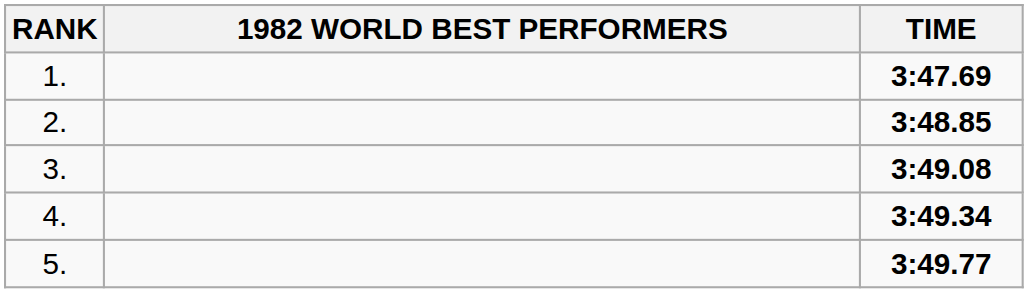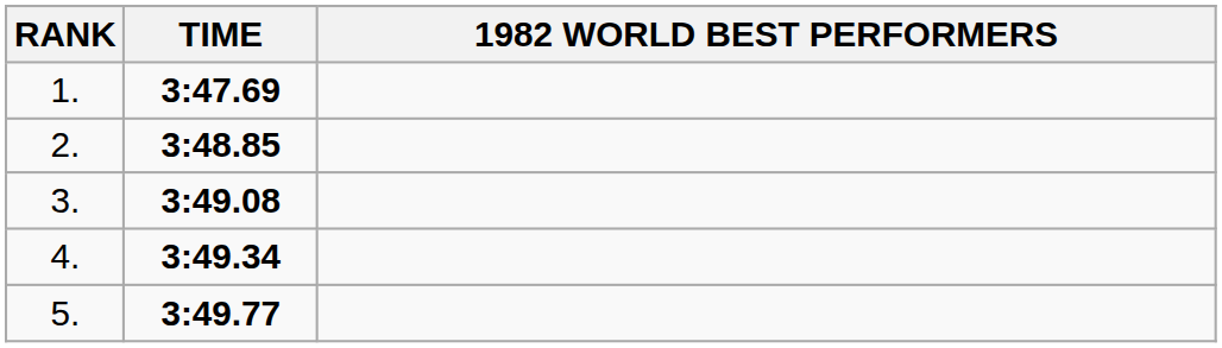columns swapped: 1982 WORLD BEST PERFORMERS <-> TIME
